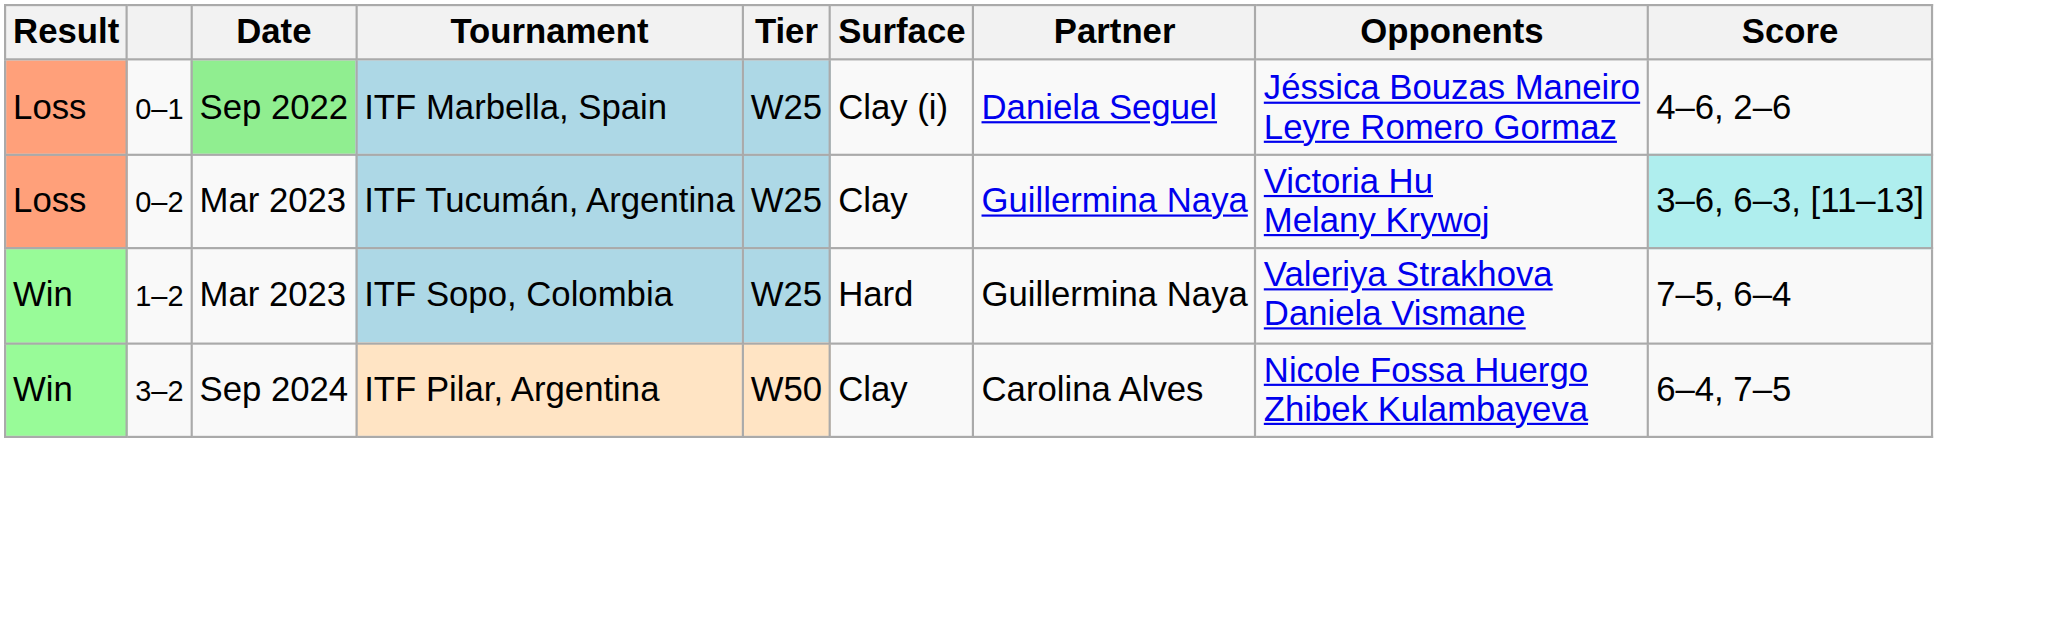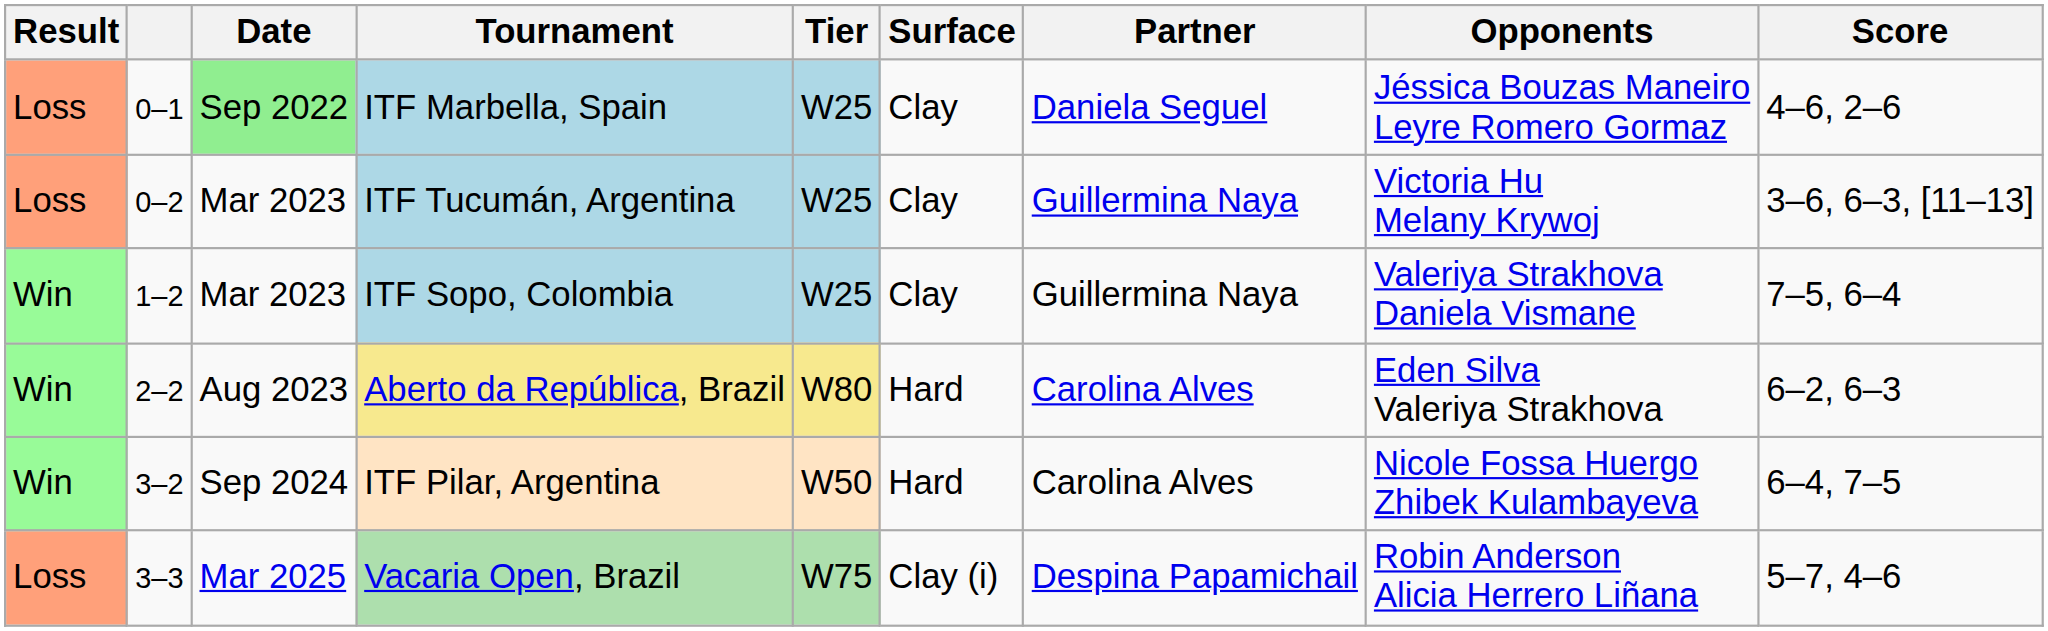ITF Marbella, Spain | Surface: Clay (i) -> Clay
ITF Tucumán, Argentina | Score: paleturquoise background -> no background
ITF Sopo, Colombia | Surface: Hard -> Clay
+ row: Win | 2–2 | Aug 2023 | Aberto da República, Brazil | W80 | Hard | Carolina Alves | Eden Silva Valeriya Strakhova | 6–2, 6–3
ITF Pilar, Argentina | Surface: Clay -> Hard
+ row: Loss | 3–3 | Mar 2025 | Vacaria Open, Brazil | W75 | Clay (i) | Despina Papamichail | Robin Anderson Alicia Herrero Liñana | 5–7, 4–6
